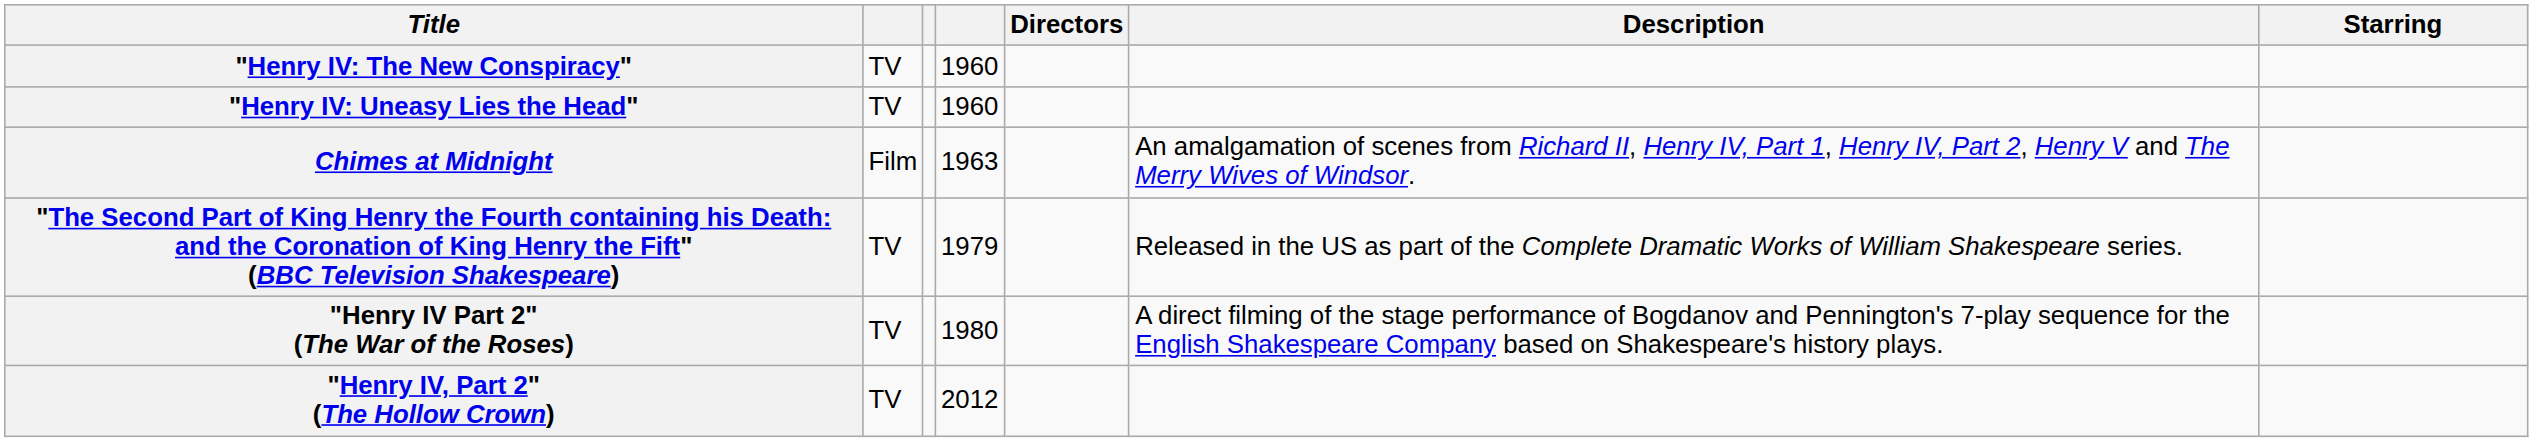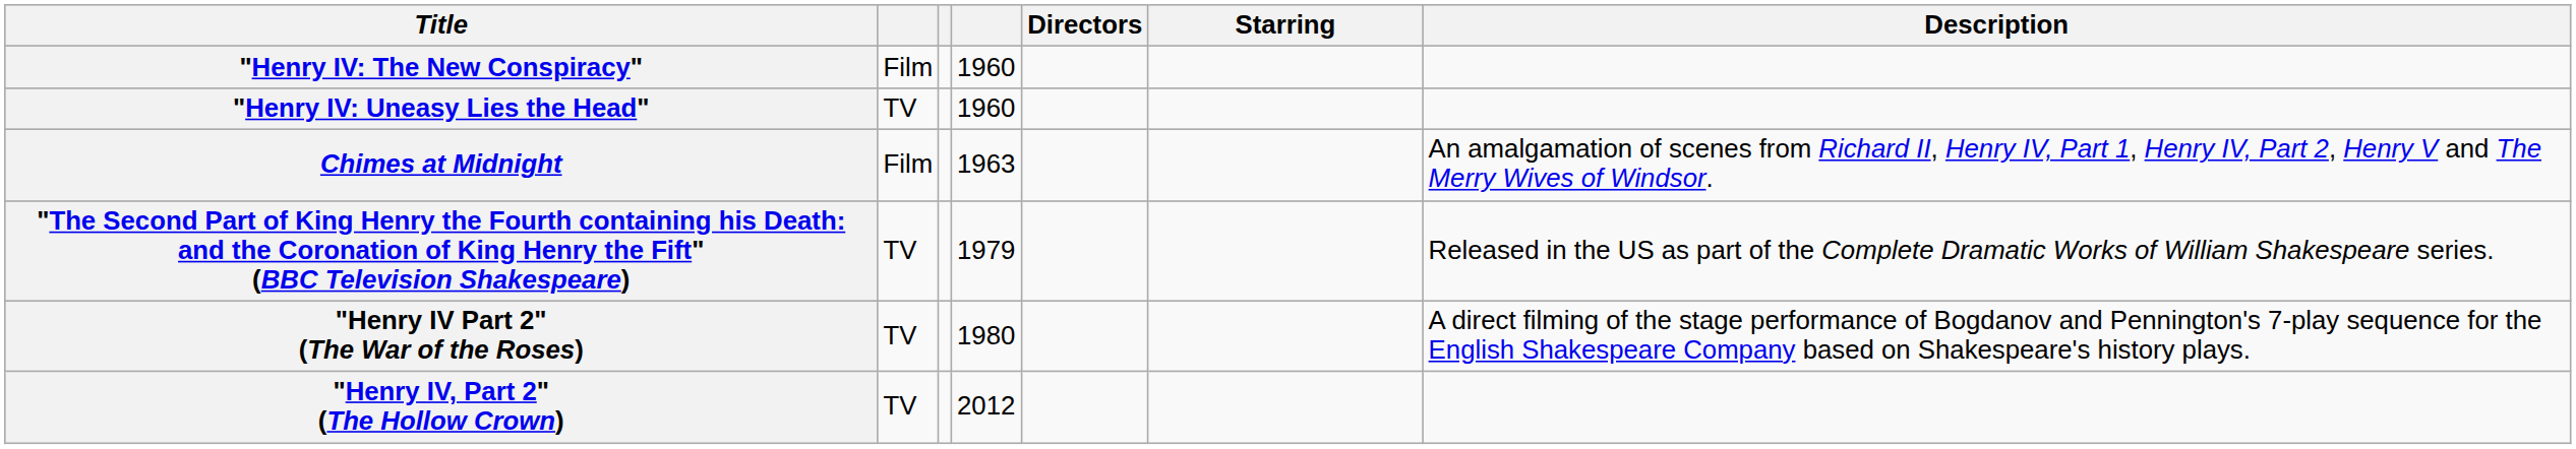columns swapped: Starring <-> Description
"Henry IV: The New Conspiracy" | column 2: TV -> Film
